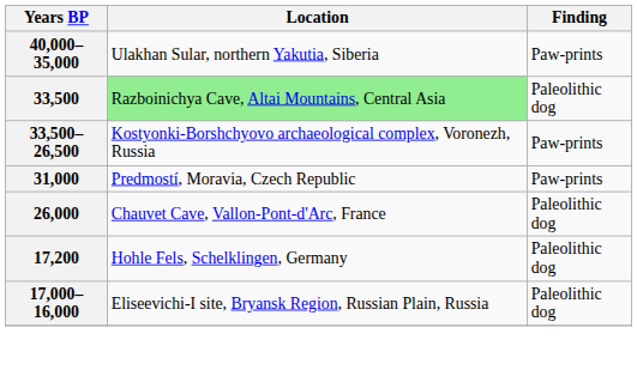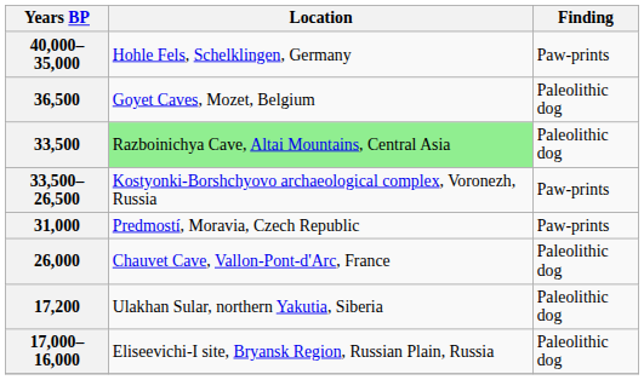40,000–35,000 | Location: Ulakhan Sular, northern Yakutia, Siberia -> Hohle Fels, Schelklingen, Germany
+ row: 36,500 | Goyet Caves, Mozet, Belgium | Paleolithic dog
17,200 | Location: Hohle Fels, Schelklingen, Germany -> Ulakhan Sular, northern Yakutia, Siberia
